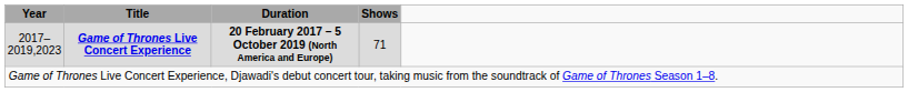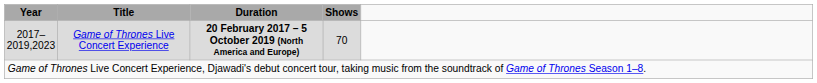2017–2019,2023 | Title: bold -> normal
2017–2019,2023 | Shows: 71 -> 70
